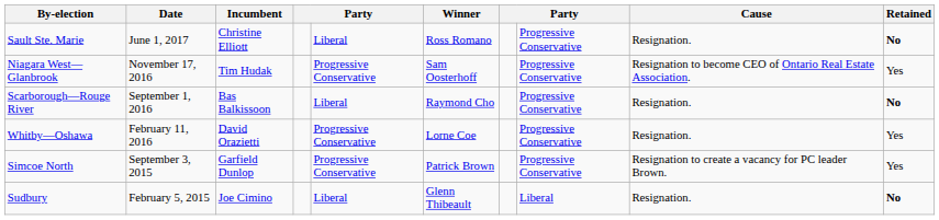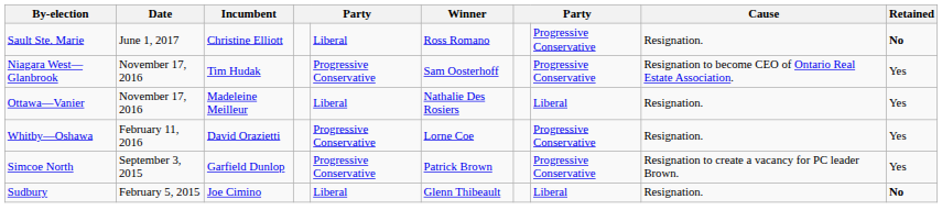+ row: Ottawa—Vanier | November 17, 2016 | Madeleine Meilleur | Liberal | Nathalie Des Rosiers | Liberal | Resignation. | Yes
- row: Scarborough—Rouge River | September 1, 2016 | Bas Balkissoon | Liberal | Raymond Cho | Progressive Conservative | Resignation. | No
